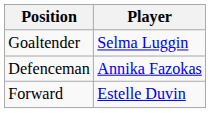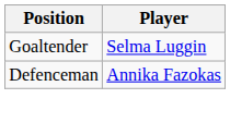- row: Forward | Estelle Duvin
